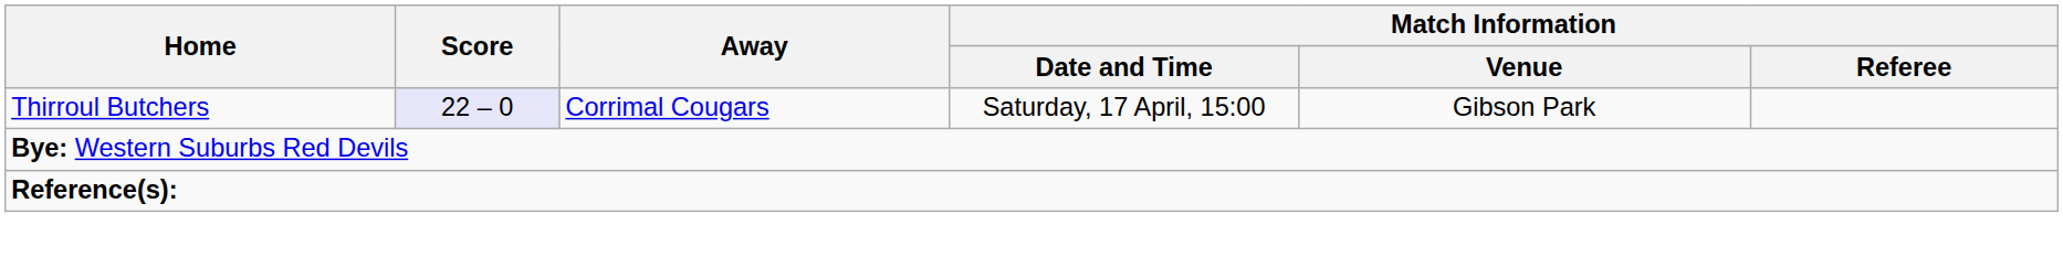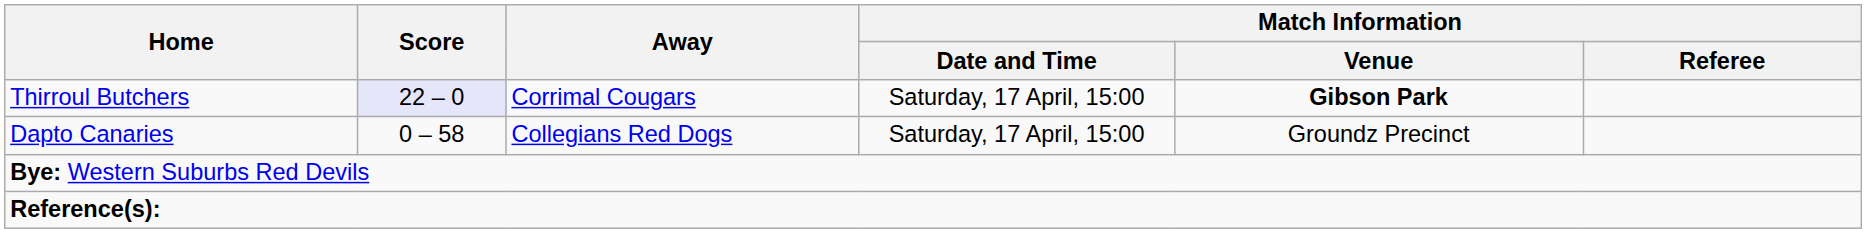Thirroul Butchers | Match Information / Venue: normal -> bold
+ row: Dapto Canaries | 0 – 58 | Collegians Red Dogs | Saturday, 17 April, 15:00 | Groundz Precinct
